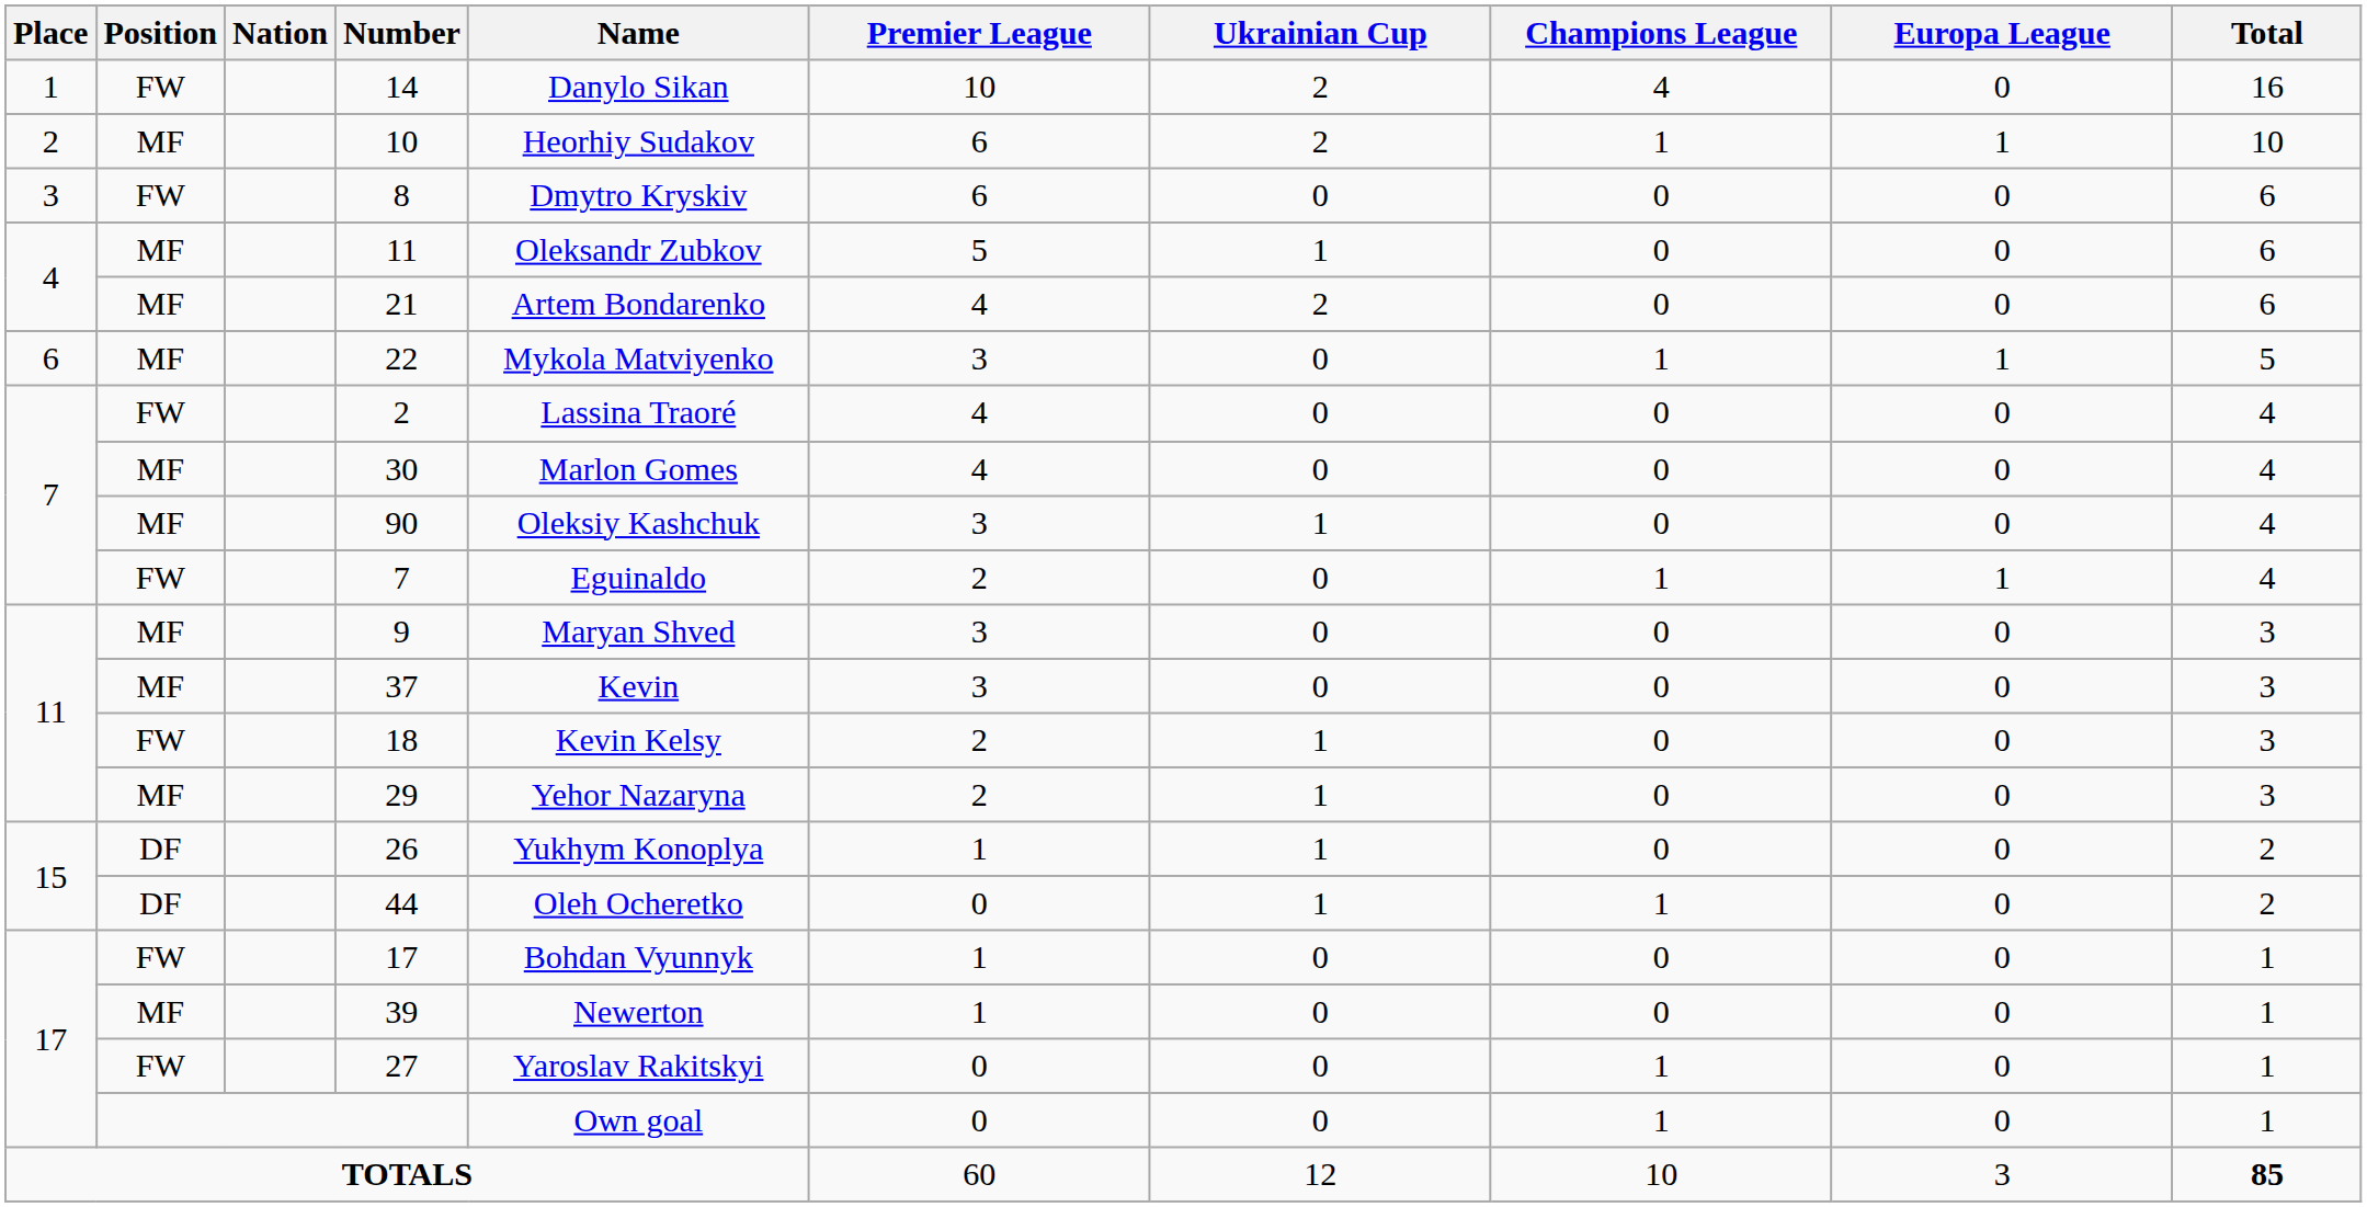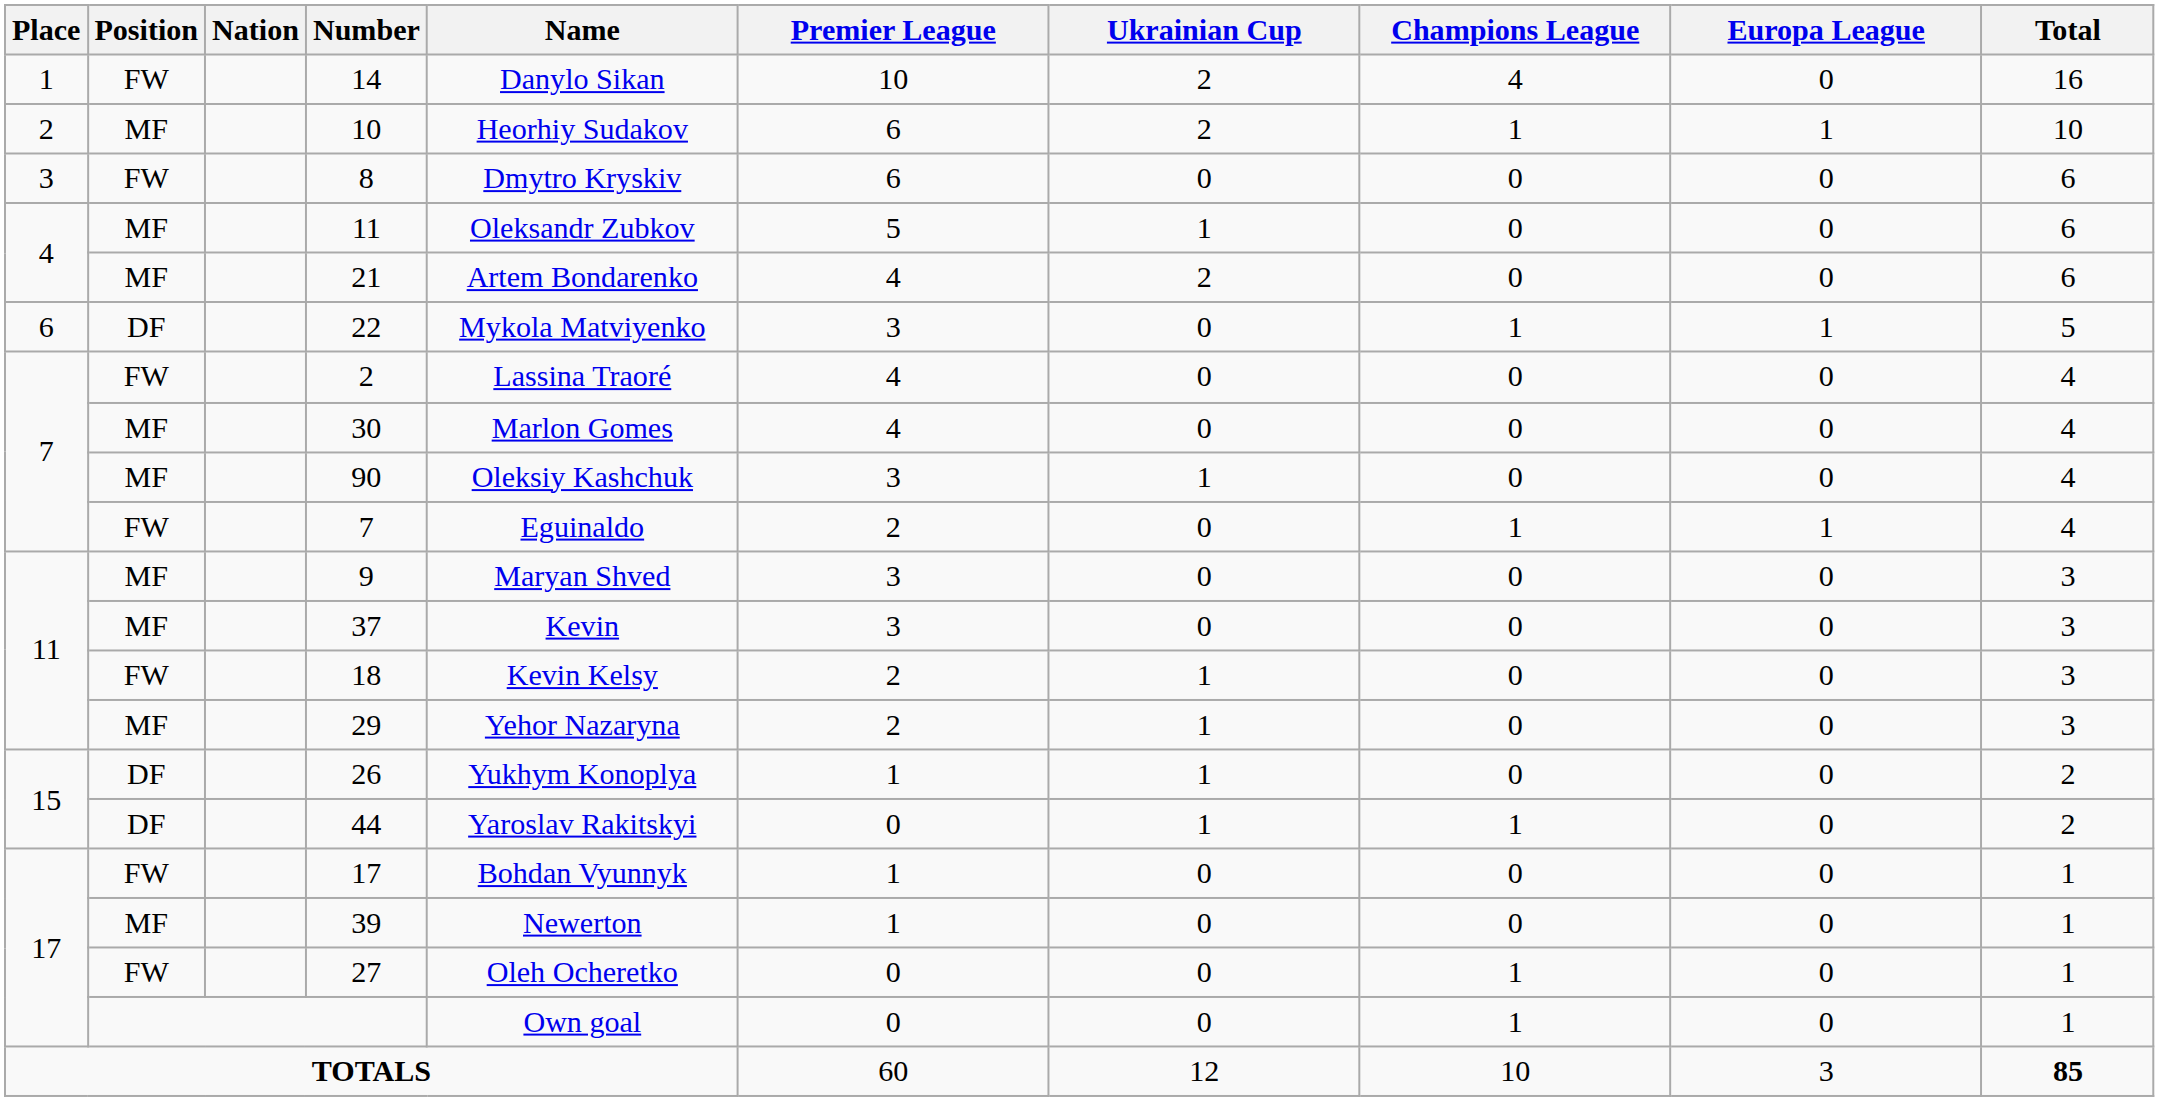22 | Position: MF -> DF
44 | Name: Oleh Ocheretko -> Yaroslav Rakitskyi
27 | Name: Yaroslav Rakitskyi -> Oleh Ocheretko
